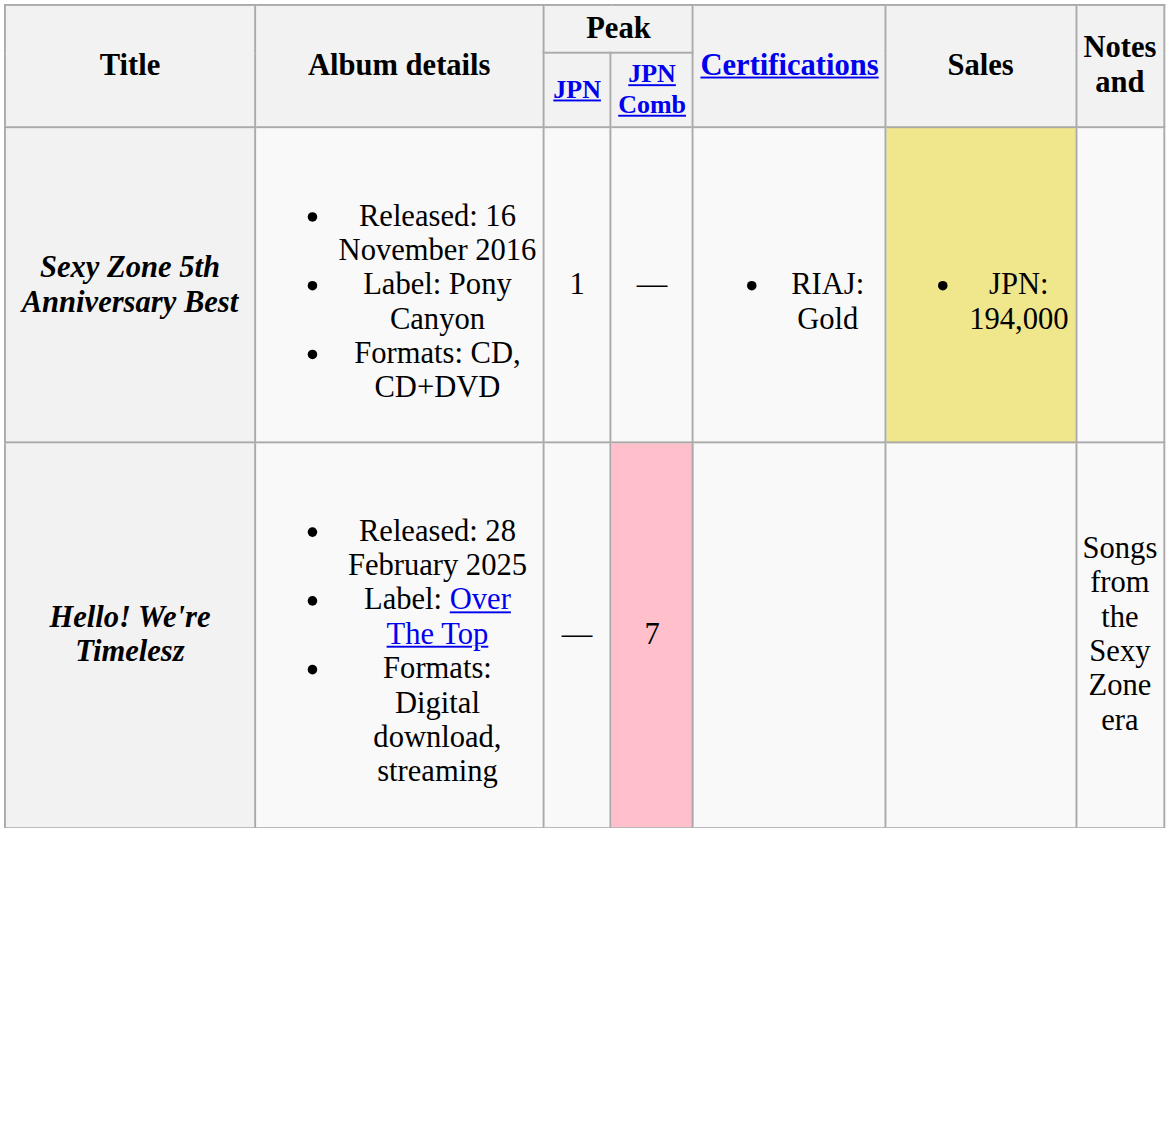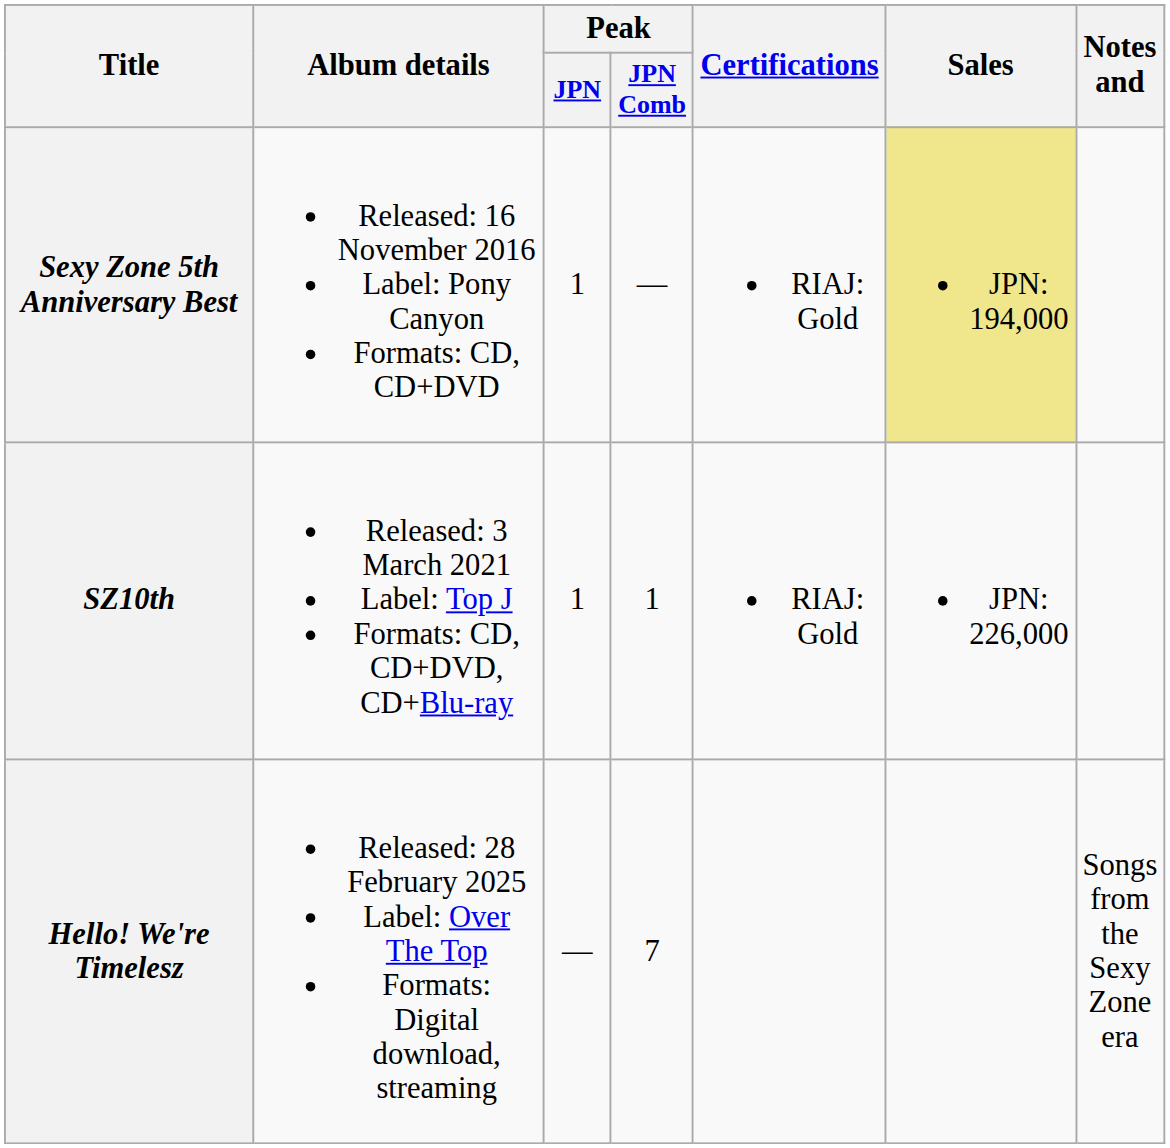+ row: SZ10th | Released: 3 March 2021 Label: Top J Formats: CD, CD+DVD, CD+Blu-ray | 1 | 1 | RIAJ: Gold | JPN: 226,000
Hello! We're Timelesz | Peak / JPN Comb: pink background -> no background
